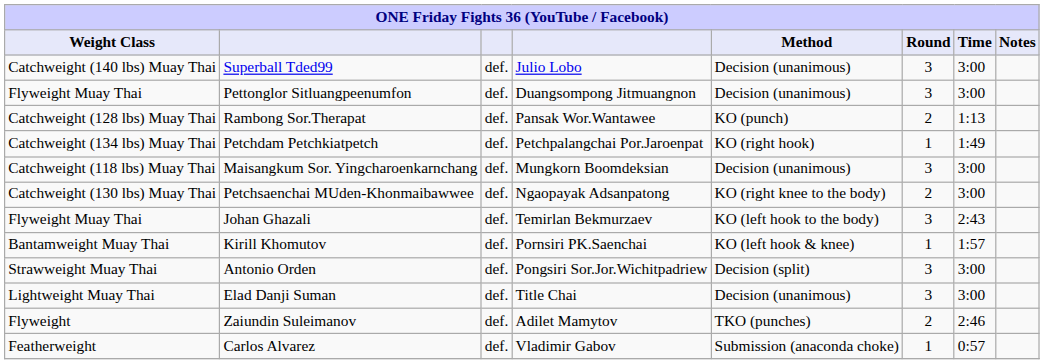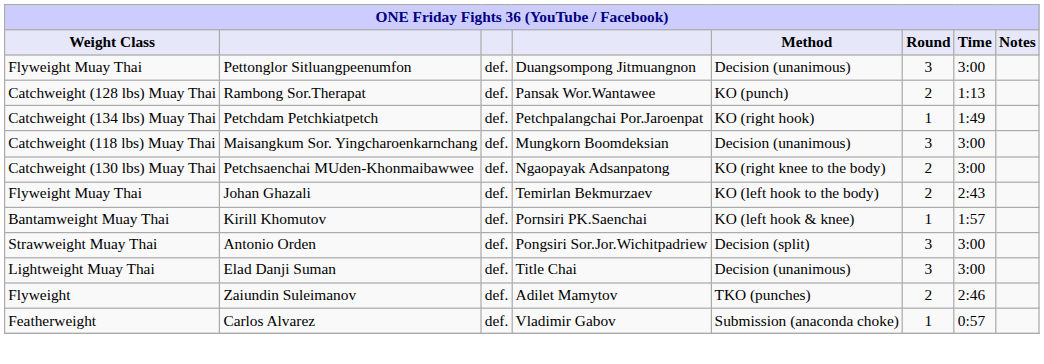- row: Catchweight (140 lbs) Muay Thai | Superball Tded99 | def. | Julio Lobo | Decision (unanimous) | 3 | 3:00
Johan Ghazali | Round: 3 -> 2
